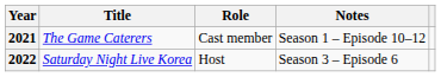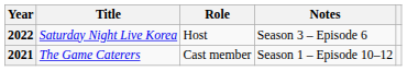rows swapped: 2021 <-> 2022
